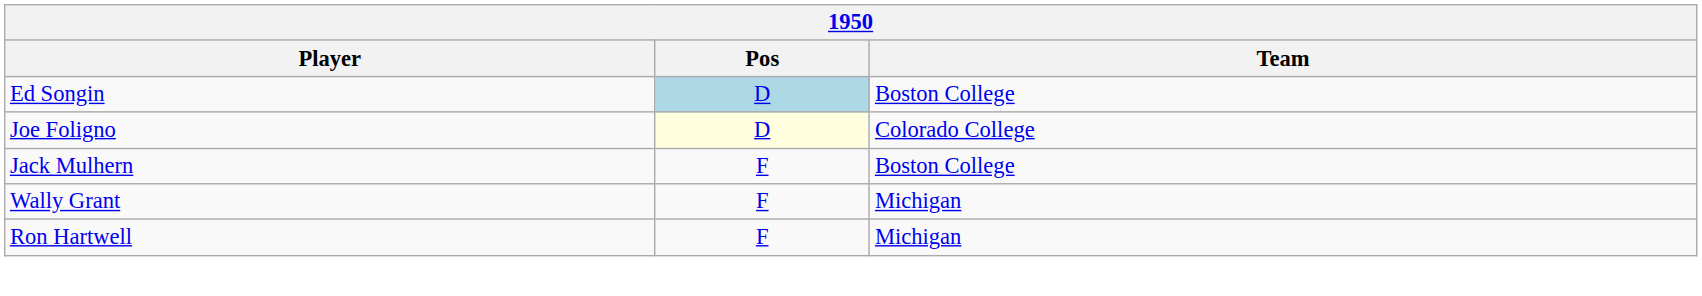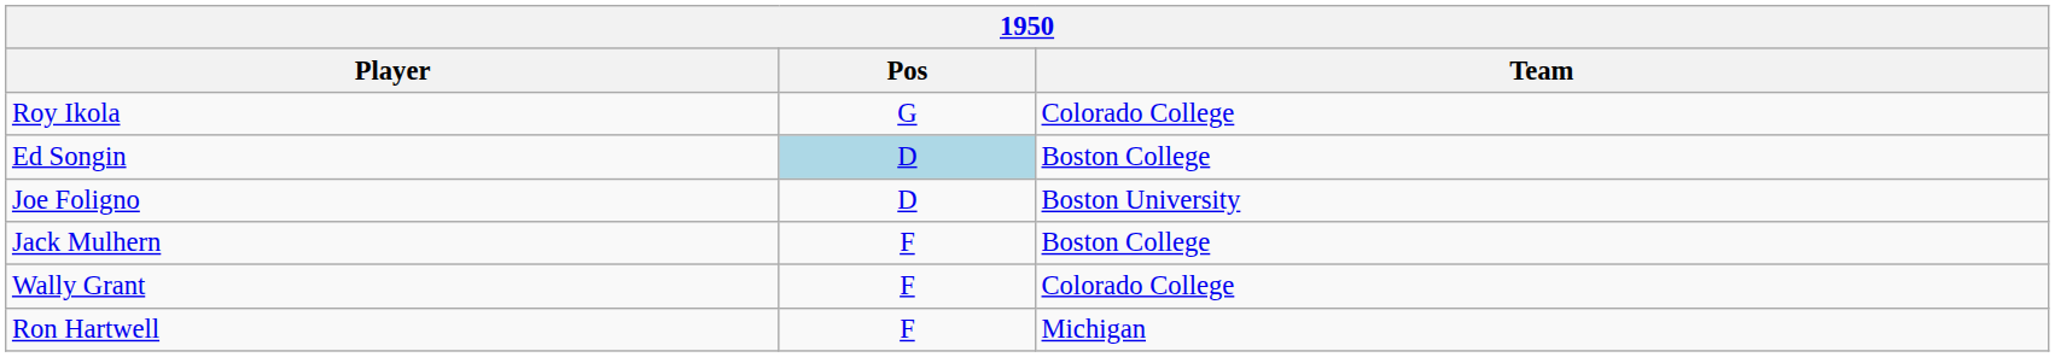+ row: Roy Ikola | G | Colorado College
Joe Foligno | Pos: lightyellow background -> no background
Joe Foligno | Team: Colorado College -> Boston University
Wally Grant | Team: Michigan -> Colorado College
